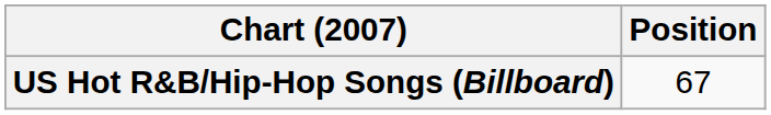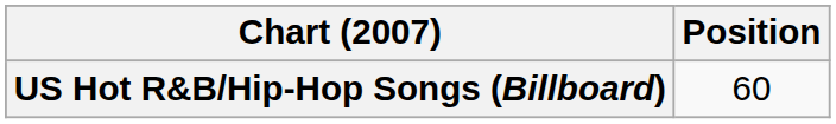US Hot R&B/Hip-Hop Songs (Billboard) | Position: 67 -> 60
